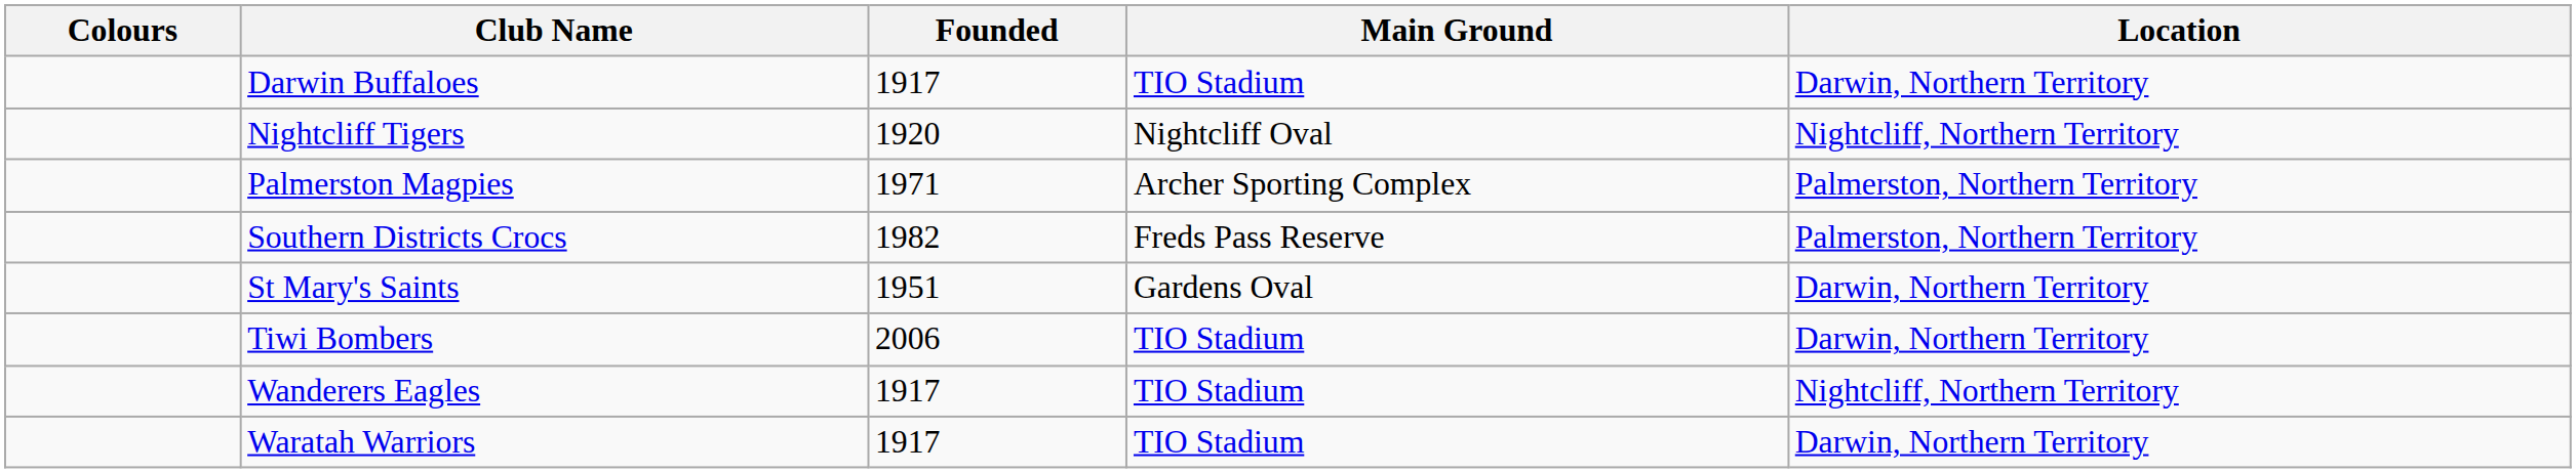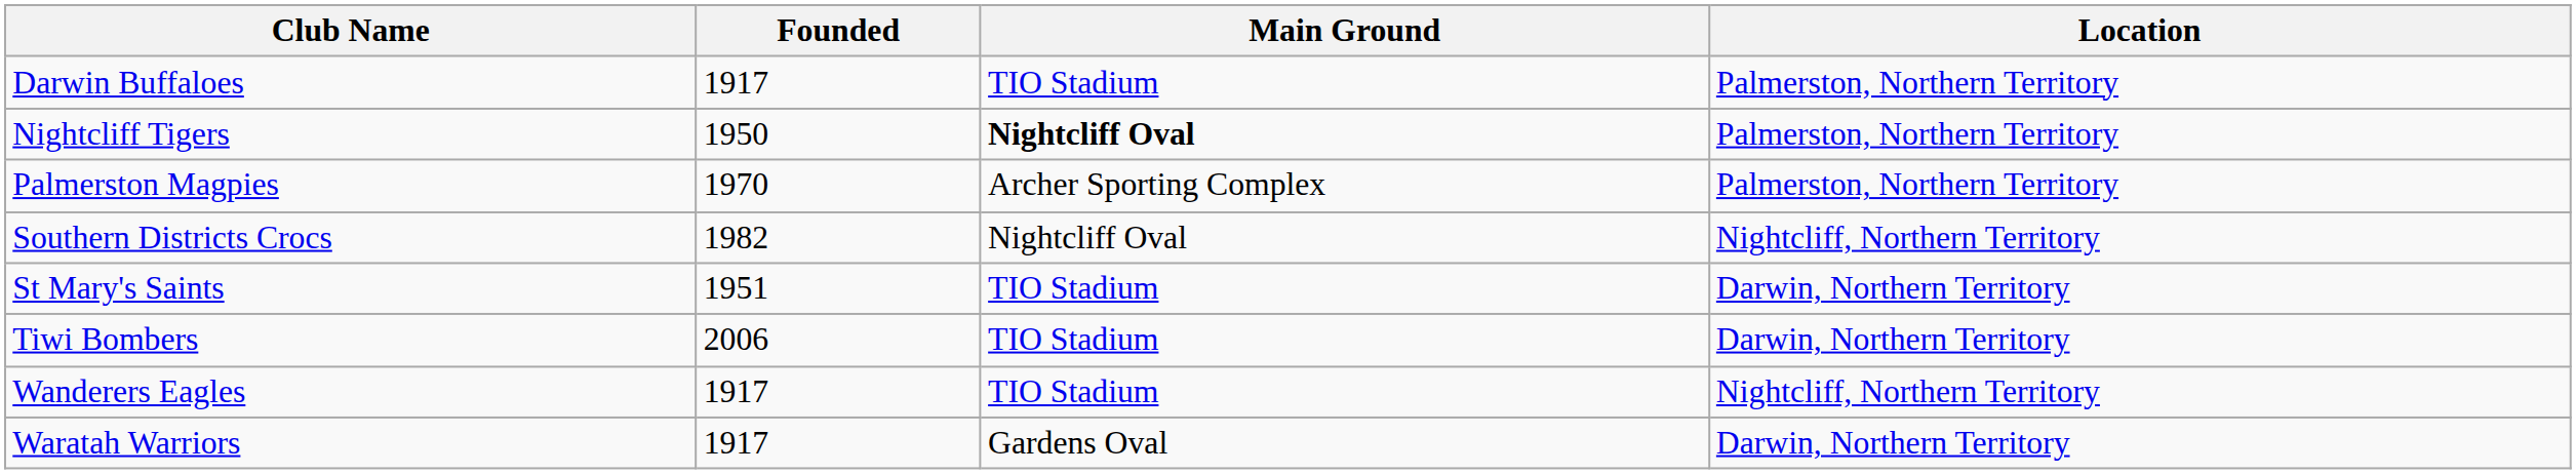- column: Colours
Darwin Buffaloes | Location: Darwin, Northern Territory -> Palmerston, Northern Territory
Nightcliff Tigers | Founded: 1920 -> 1950
Nightcliff Tigers | Main Ground: normal -> bold
Nightcliff Tigers | Location: Nightcliff, Northern Territory -> Palmerston, Northern Territory
Palmerston Magpies | Founded: 1971 -> 1970
Southern Districts Crocs | Main Ground: Freds Pass Reserve -> Nightcliff Oval
Southern Districts Crocs | Location: Palmerston, Northern Territory -> Nightcliff, Northern Territory
St Mary's Saints | Main Ground: Gardens Oval -> TIO Stadium
Waratah Warriors | Main Ground: TIO Stadium -> Gardens Oval
